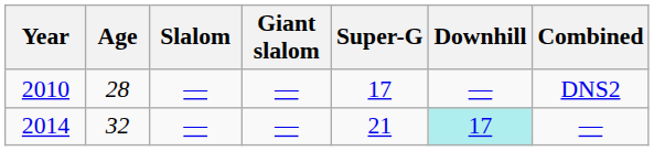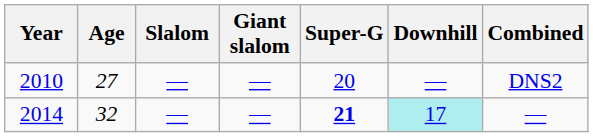2010 | Age: 28 -> 27
2010 | Super-G: 17 -> 20
2014 | Super-G: normal -> bold
